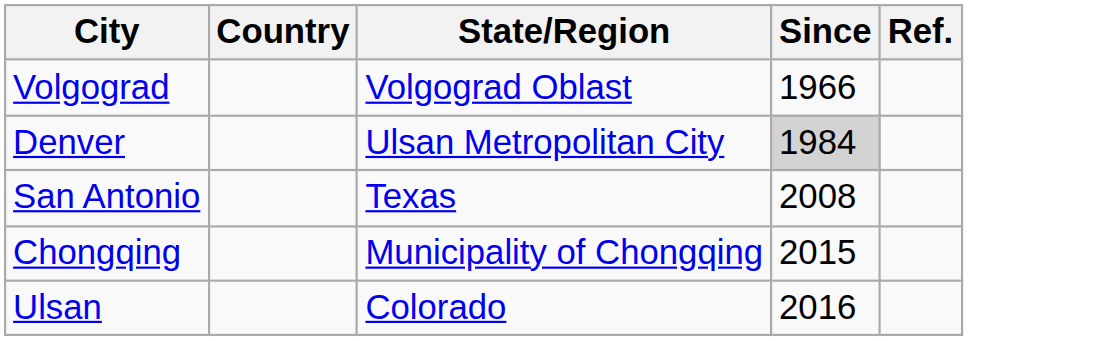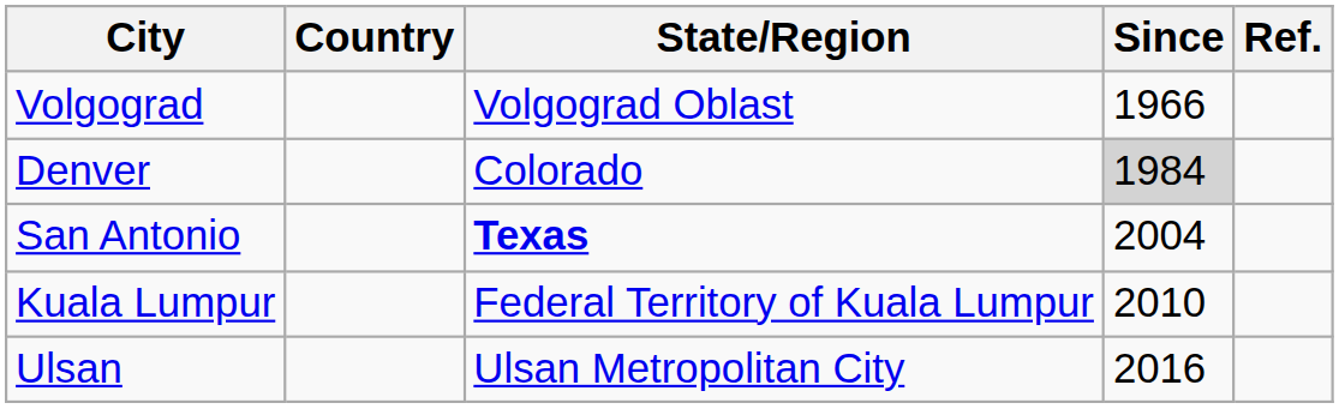Denver | State/Region: Ulsan Metropolitan City -> Colorado
San Antonio | State/Region: normal -> bold
San Antonio | Since: 2008 -> 2004
+ row: Kuala Lumpur | Federal Territory of Kuala Lumpur | 2010
- row: Chongqing | Municipality of Chongqing | 2015
Ulsan | State/Region: Colorado -> Ulsan Metropolitan City
